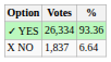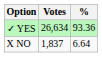✓ YES | Votes: 26,334 -> 26,634
